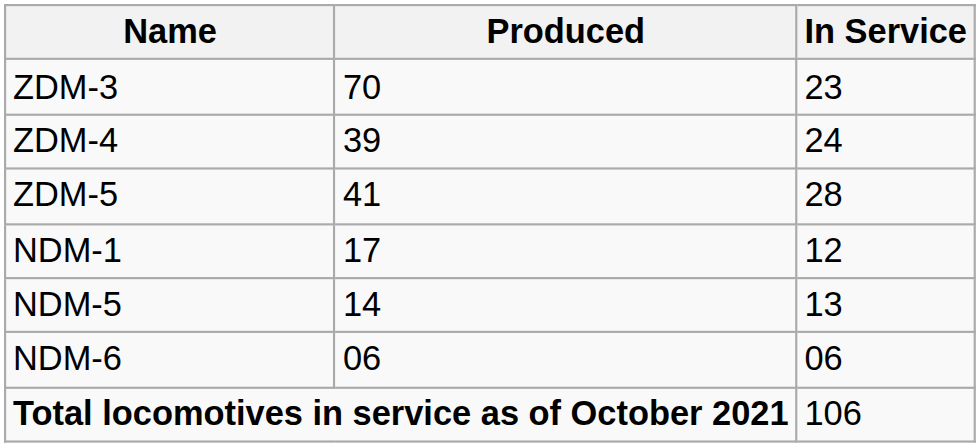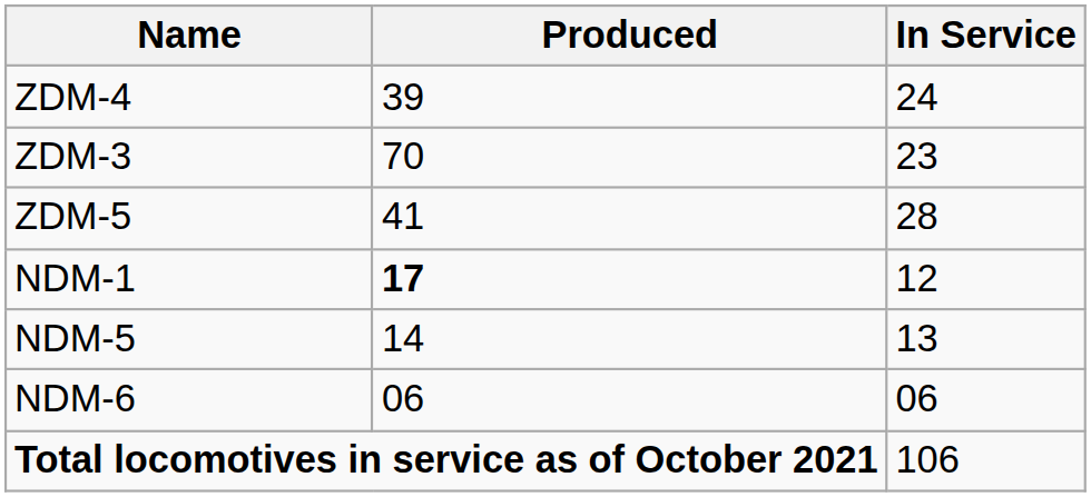rows swapped: ZDM-3 <-> ZDM-4
NDM-1 | Produced: normal -> bold
